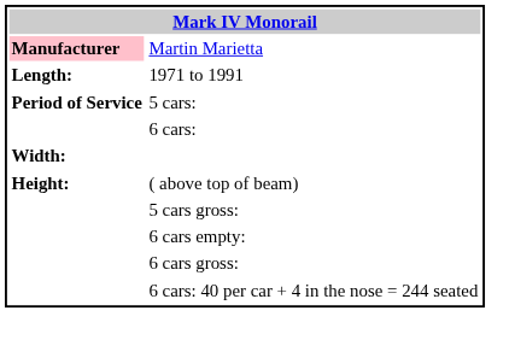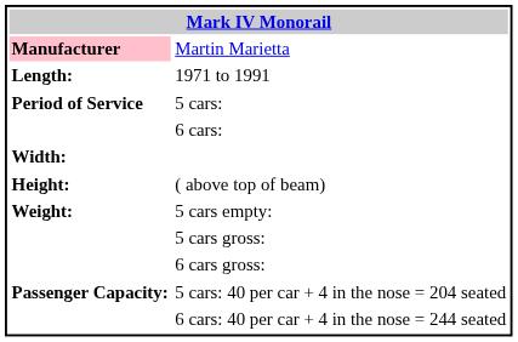+ row: Weight: | 5 cars empty:
- row: 6 cars empty:
+ row: Passenger Capacity: | 5 cars: 40 per car + 4 in the nose = 204 seated
